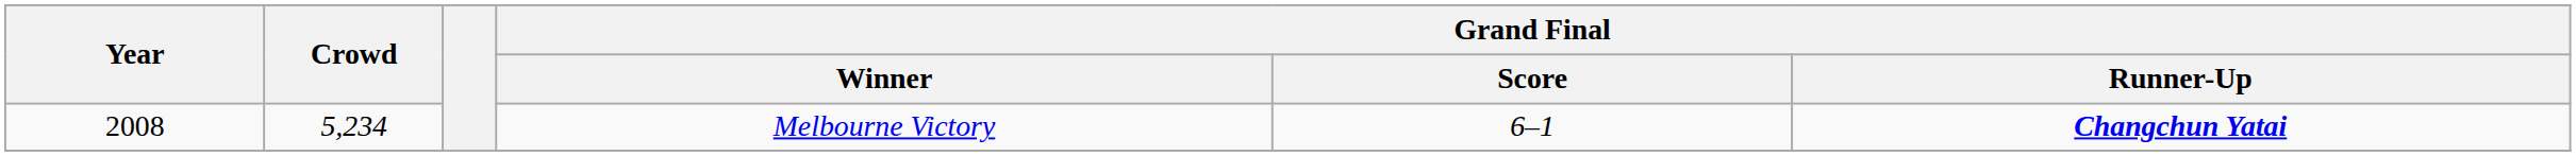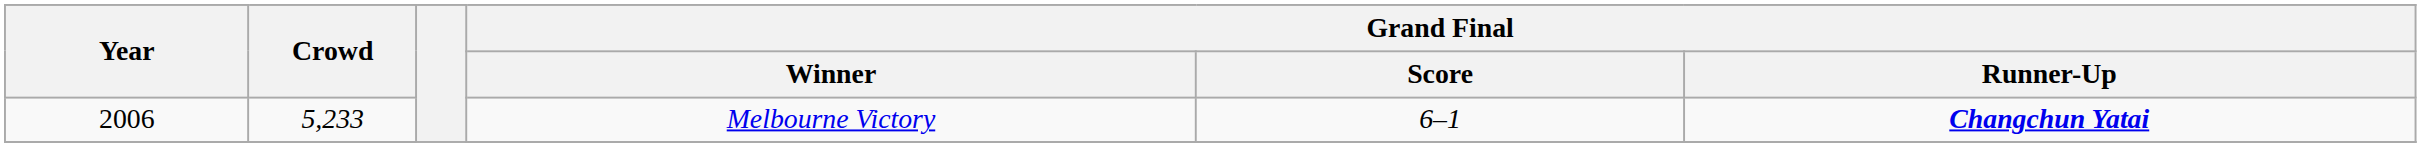Melbourne Victory | Year: 2008 -> 2006
Melbourne Victory | Crowd: 5,234 -> 5,233
